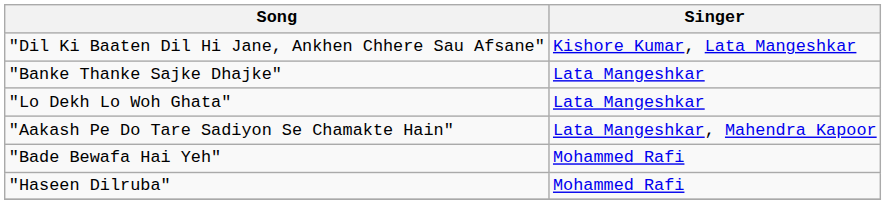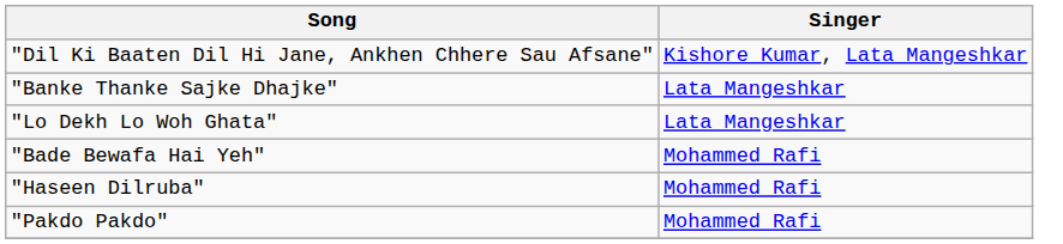- row: "Aakash Pe Do Tare Sadiyon Se Chamakte Hain" | Lata Mangeshkar, Mahendra Kapoor
+ row: "Pakdo Pakdo" | Mohammed Rafi
